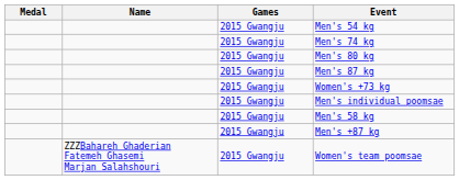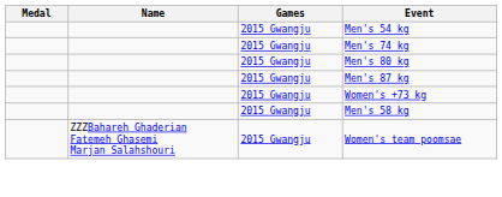- row: 2015 Gwangju | Men's individual poomsae
- row: 2015 Gwangju | Men's +87 kg
